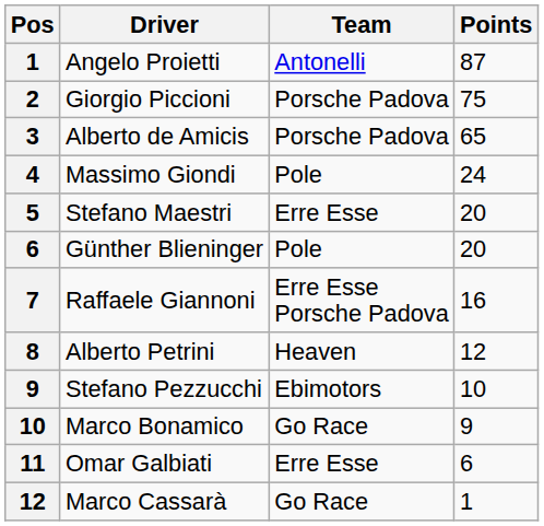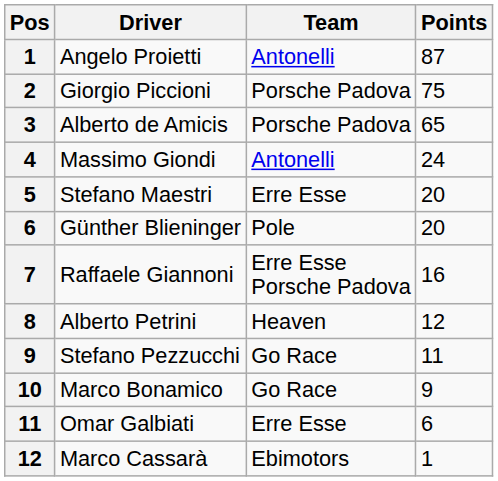Massimo Giondi | Team: Pole -> Antonelli
Stefano Pezzucchi | Team: Ebimotors -> Go Race
Stefano Pezzucchi | Points: 10 -> 11
Marco Cassarà | Team: Go Race -> Ebimotors
